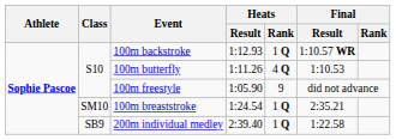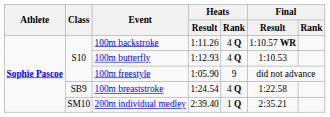100m backstroke | Heats / Result: 1:12.93 -> 1:11.26
100m backstroke | Heats / Rank: 1 Q -> 4 Q
100m butterfly | Heats / Result: 1:11.26 -> 1:12.93
100m breaststroke | Class: SM10 -> SB9
100m breaststroke | Heats / Rank: 1 Q -> 4 Q
100m breaststroke | Final / Result: 2:35.21 -> 1:22.58
200m individual medley | Class: SB9 -> SM10
200m individual medley | Final / Result: 1:22.58 -> 2:35.21
